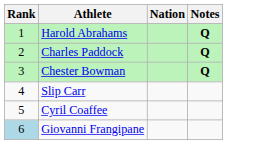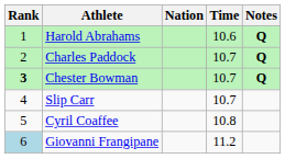+ column: Time | 10.6 | 10.7 | 10.7 | 10.7 | 10.8 | 11.2
Chester Bowman | Rank: normal -> bold
